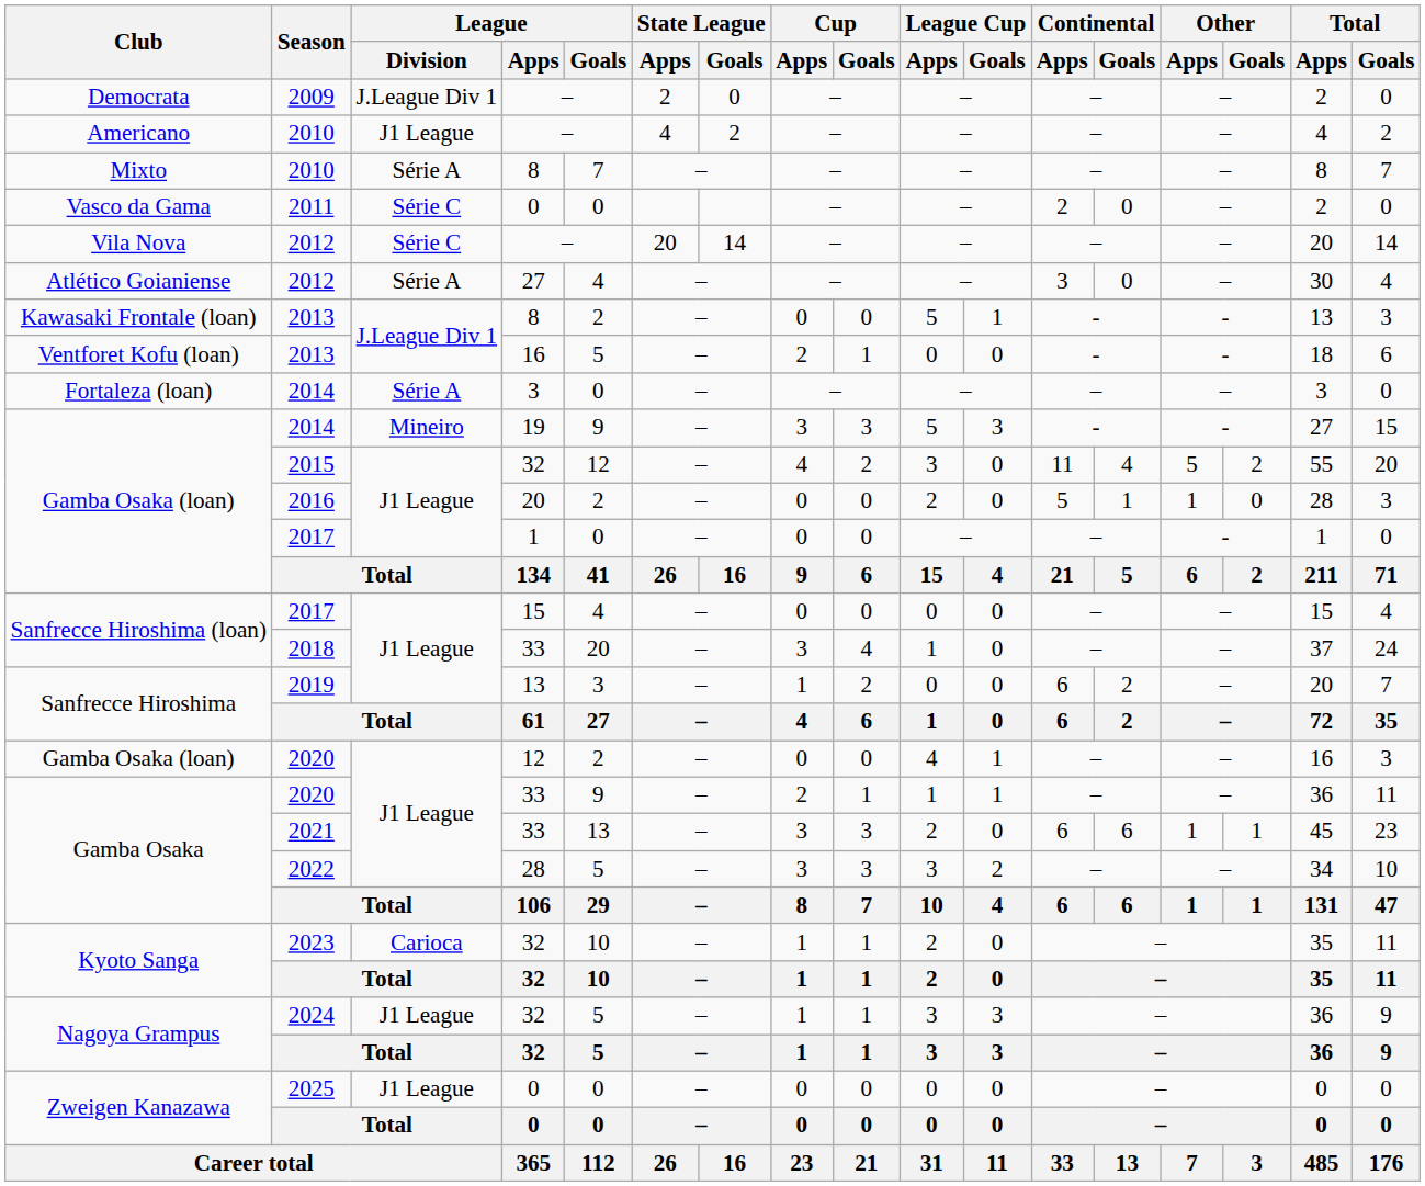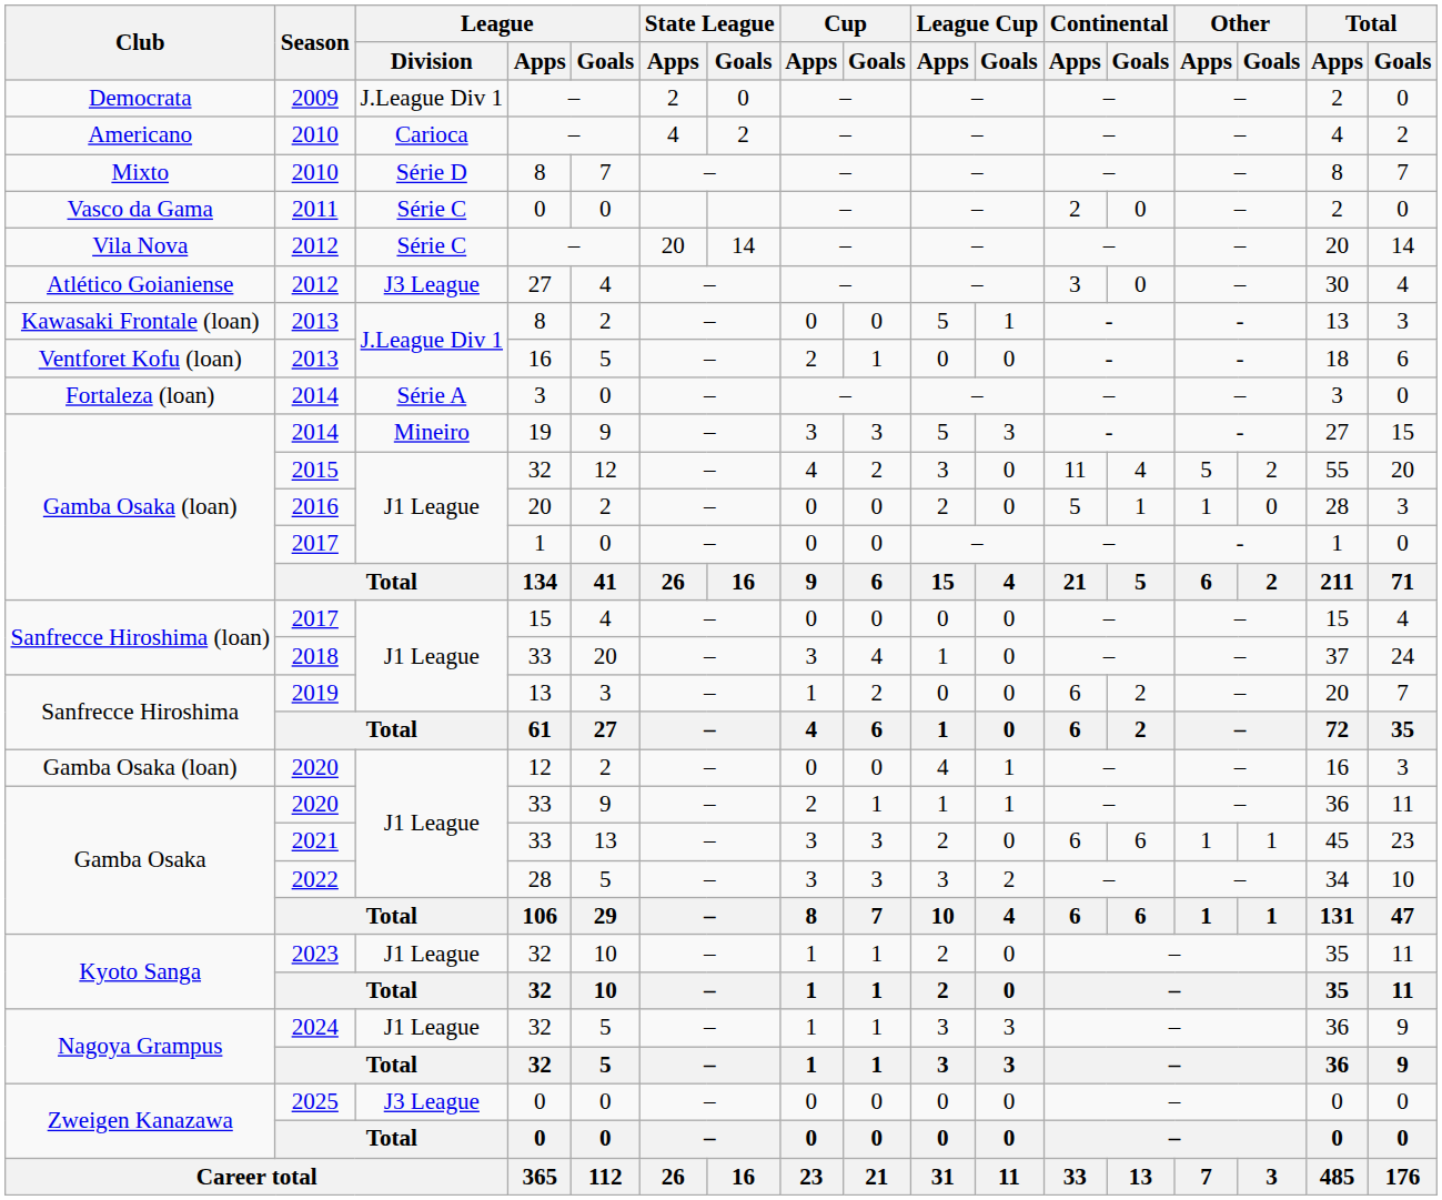Americano / 2010 | League / Division: J1 League -> Carioca
Mixto / 2010 | League / Division: Série A -> Série D
Atlético Goianiense / 2012 | League / Division: Série A -> J3 League
2023 | League / Division: Carioca -> J1 League
2025 | League / Division: J1 League -> J3 League
